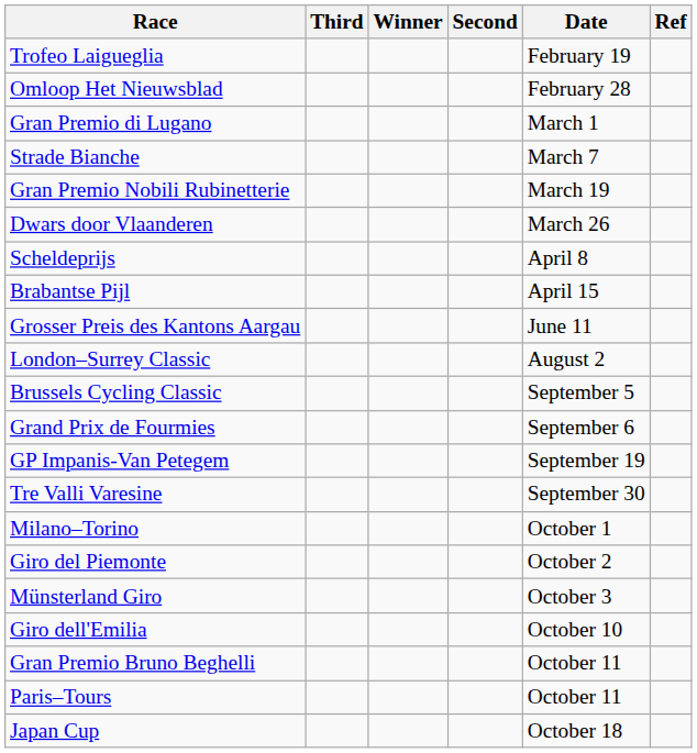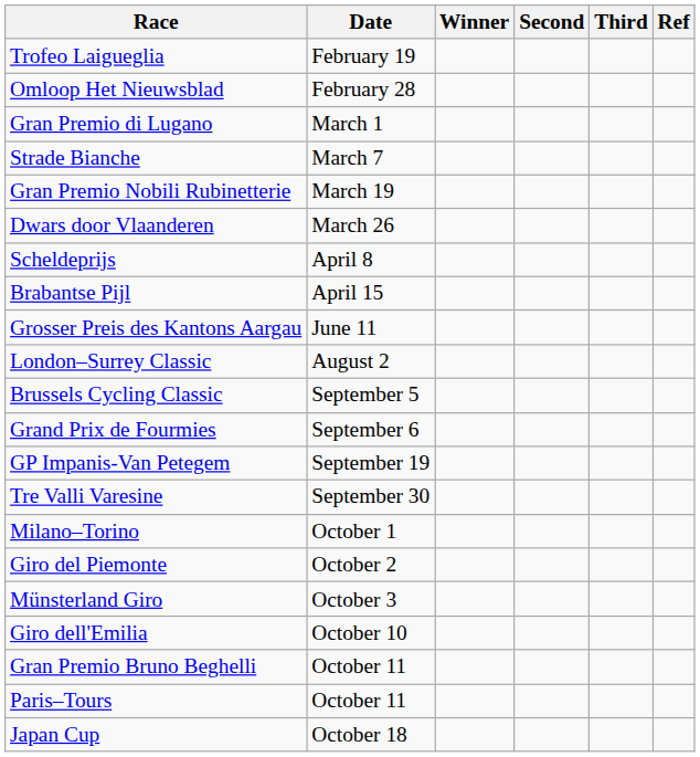columns swapped: Date <-> Third
